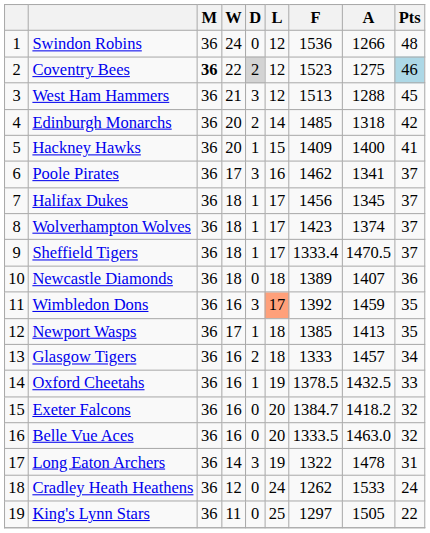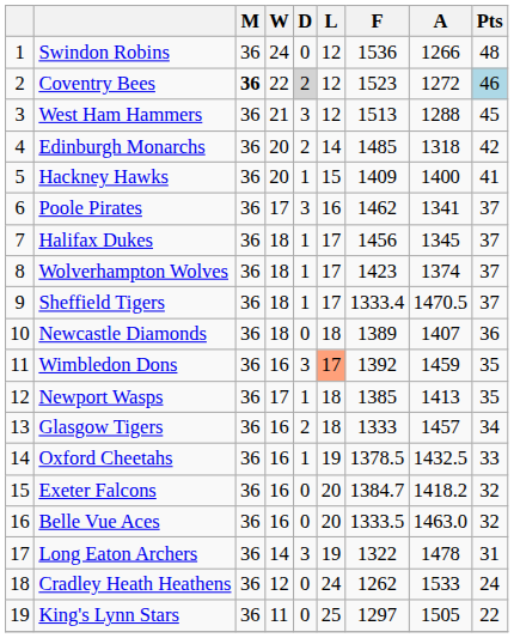Coventry Bees | A: 1275 -> 1272
